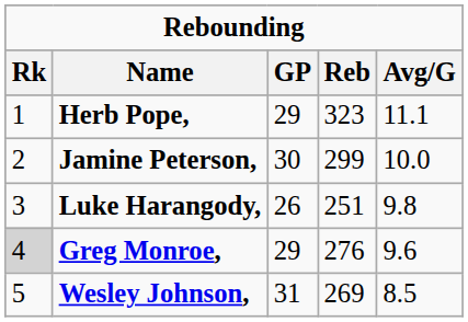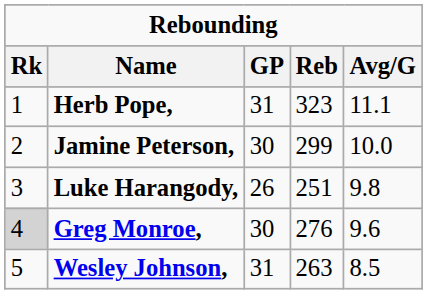Herb Pope, | GP: 29 -> 31
Greg Monroe, | GP: 29 -> 30
Wesley Johnson, | Reb: 269 -> 263
